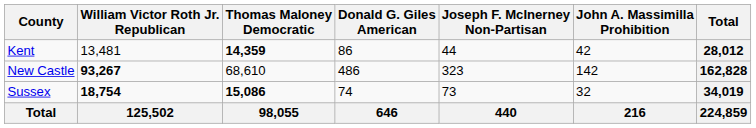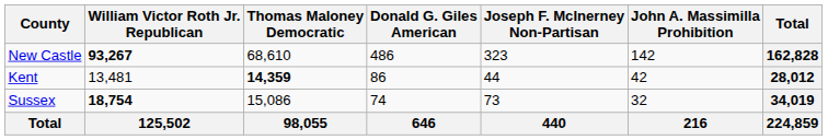rows swapped: Kent <-> New Castle
Sussex | Thomas Maloney Democratic: bold -> normal
